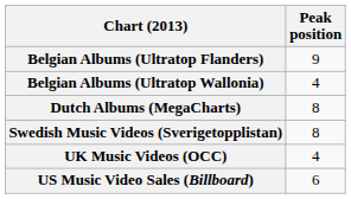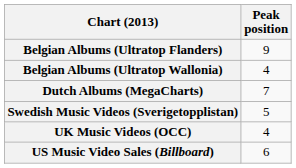Dutch Albums (MegaCharts) | Peak position: 8 -> 7
Swedish Music Videos (Sverigetopplistan) | Peak position: 8 -> 5
